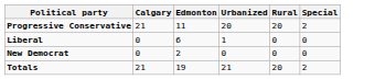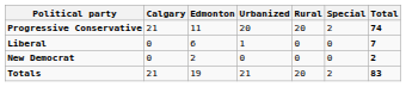+ column: Total | 74 | 7 | 2 | 83
